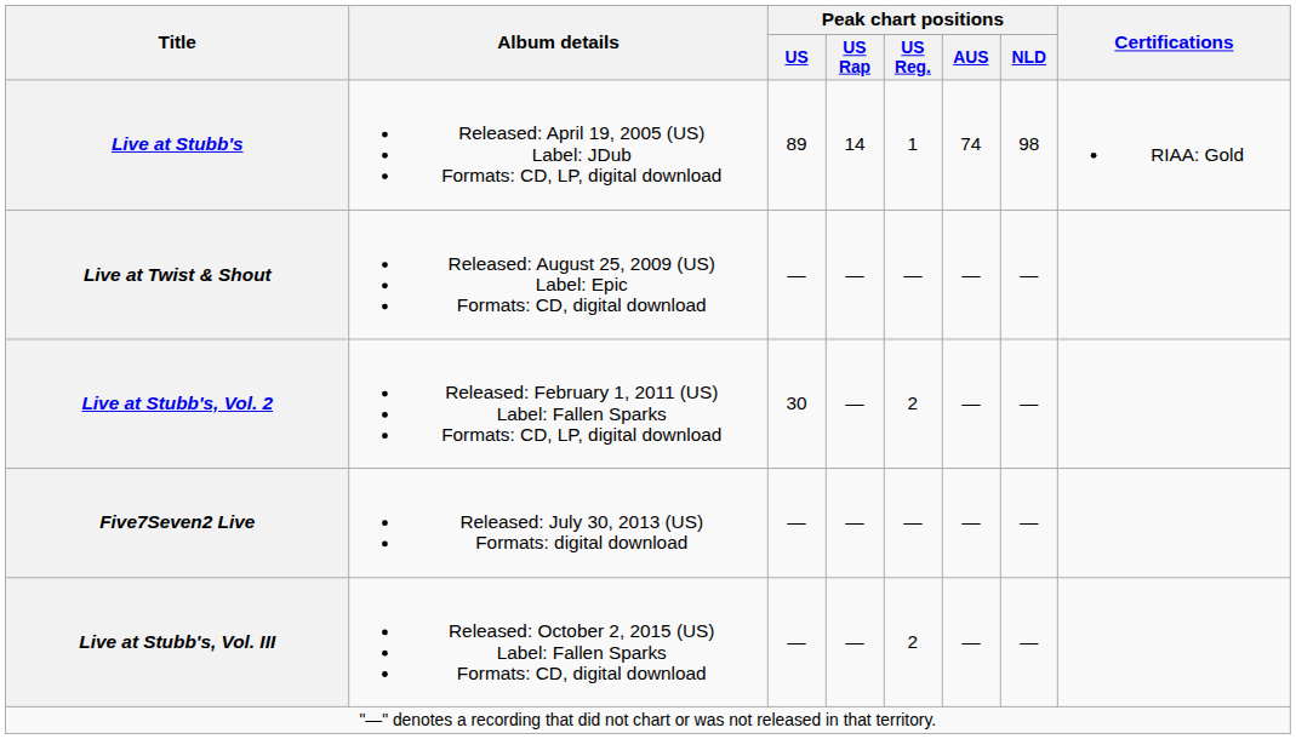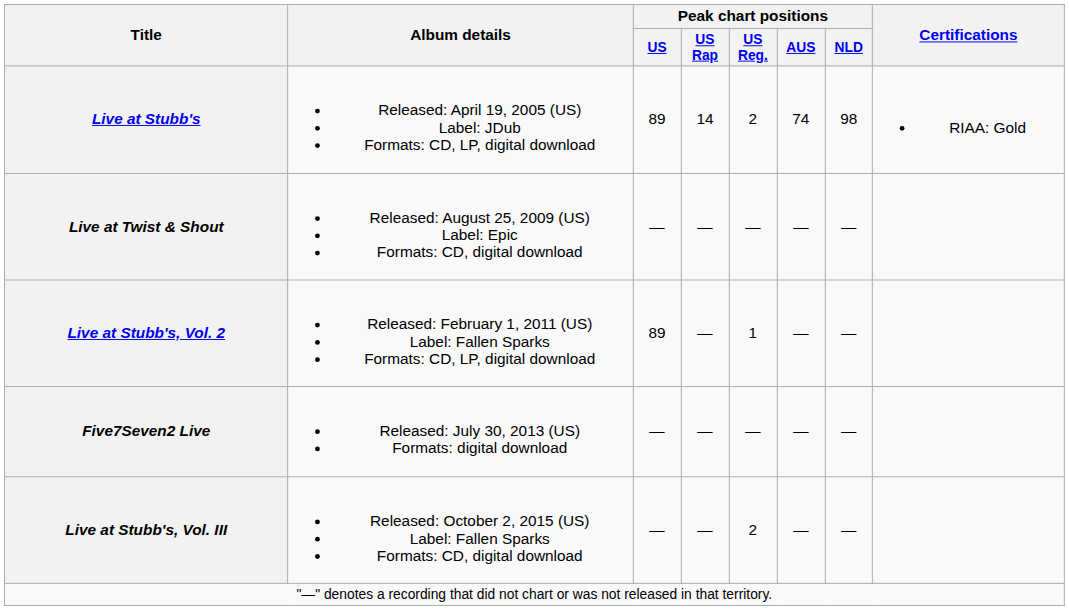Live at Stubb's | Peak chart positions / US Reg.: 1 -> 2
Live at Stubb's, Vol. 2 | Peak chart positions / US: 30 -> 89
Live at Stubb's, Vol. 2 | Peak chart positions / US Reg.: 2 -> 1
